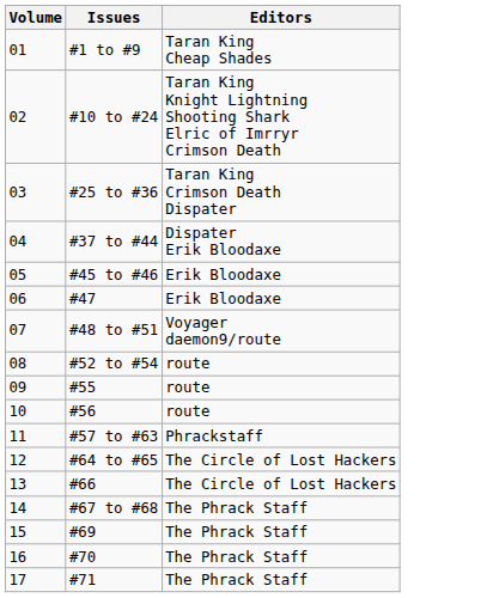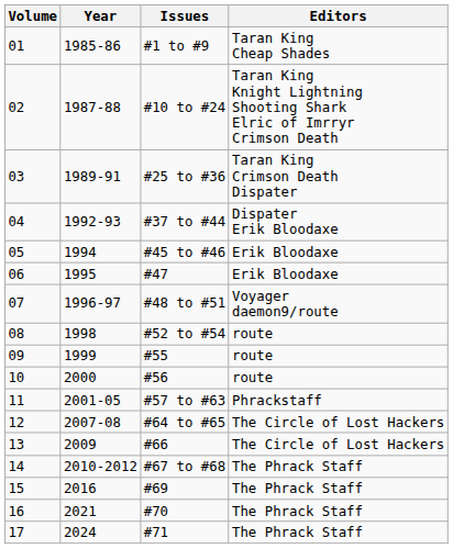+ column: Year | 1985-86 | 1987-88 | 1989-91 | 1992-93 | 1994 | 1995 | 1996-97 | 1998 | 1999 | 2000 | 2001-05 | 2007-08 | 2009 | 2010-2012 | 2016 | 2021 | 2024
